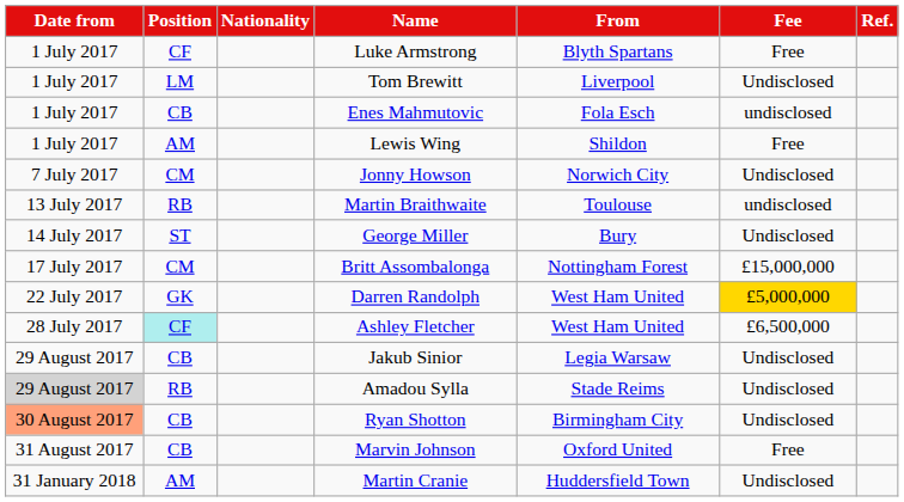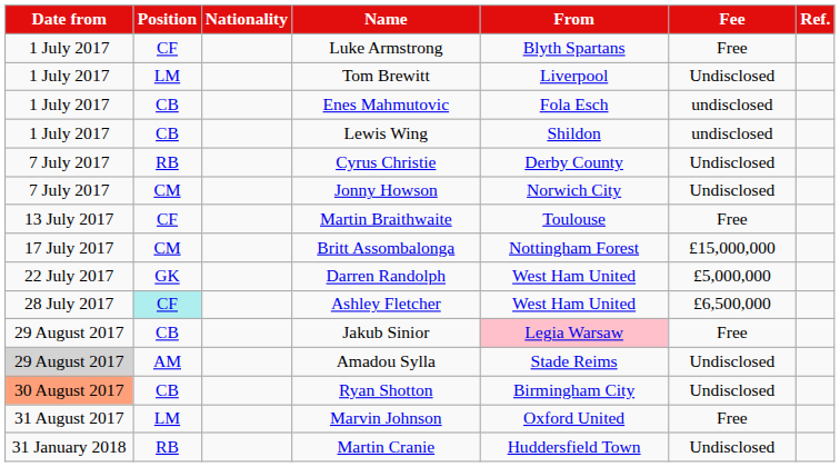Lewis Wing | Position: AM -> CB
Lewis Wing | Fee: Free -> undisclosed
+ row: 7 July 2017 | RB | Cyrus Christie | Derby County | Undisclosed
Martin Braithwaite | Position: RB -> CF
Martin Braithwaite | Fee: undisclosed -> Free
- row: 14 July 2017 | ST | George Miller | Bury | Undisclosed
Darren Randolph | Fee: gold background -> no background
Jakub Sinior | From: no background -> pink background
Jakub Sinior | Fee: Undisclosed -> Free
Amadou Sylla | Position: RB -> AM
Marvin Johnson | Position: CB -> LM
Martin Cranie | Position: AM -> RB
